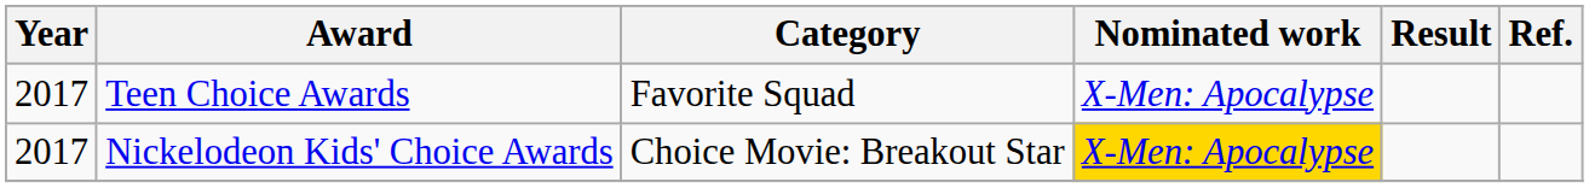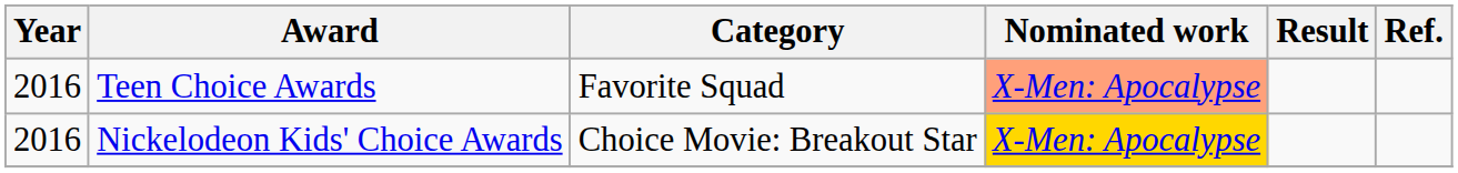Teen Choice Awards | Year: 2017 -> 2016
Teen Choice Awards | Nominated work: no background -> lightsalmon background
Nickelodeon Kids' Choice Awards | Year: 2017 -> 2016
